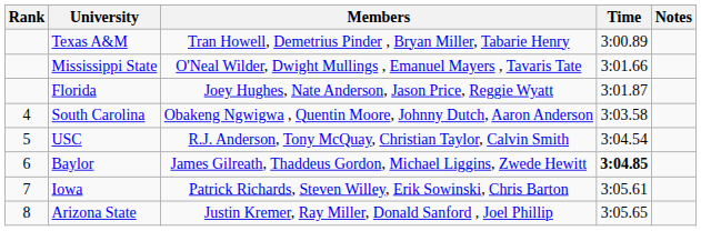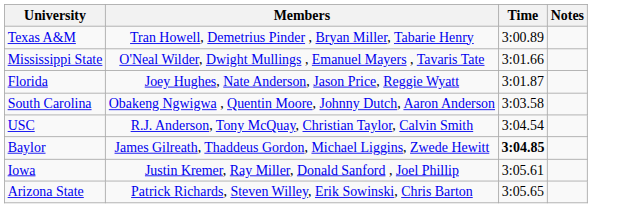- column: Rank | 4 | 5 | 6 | 7 | 8
Iowa | Members: Patrick Richards, Steven Willey, Erik Sowinski, Chris Barton -> Justin Kremer, Ray Miller, Donald Sanford , Joel Phillip
Arizona State | Members: Justin Kremer, Ray Miller, Donald Sanford , Joel Phillip -> Patrick Richards, Steven Willey, Erik Sowinski, Chris Barton
